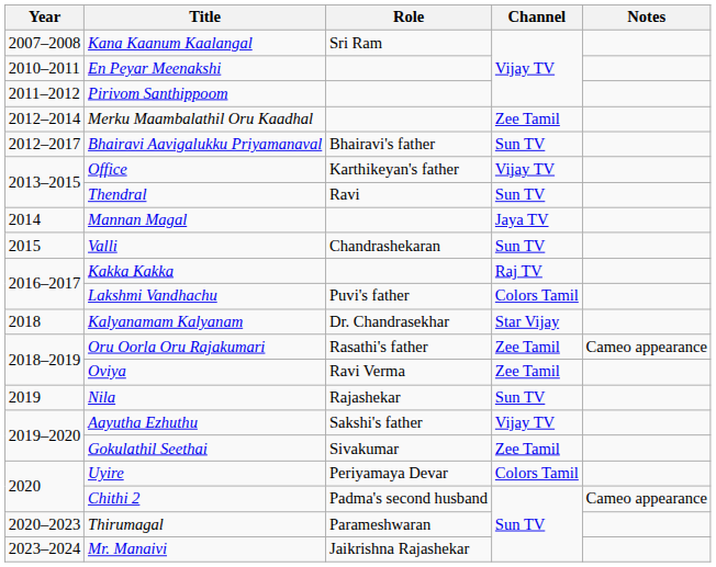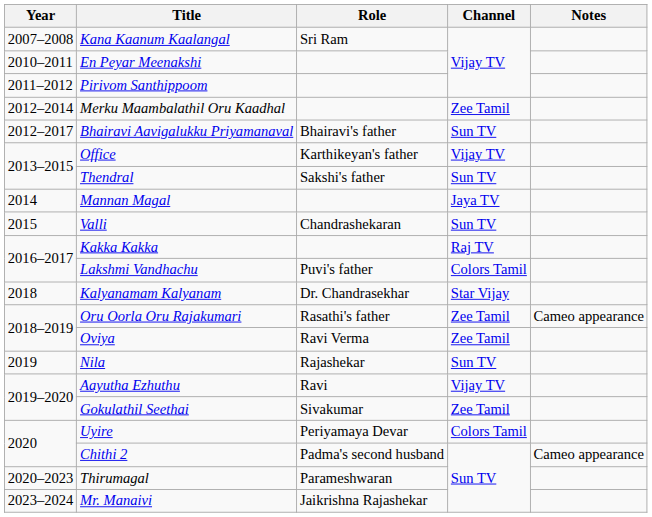Thendral | Role: Ravi -> Sakshi's father
Aayutha Ezhuthu | Role: Sakshi's father -> Ravi
